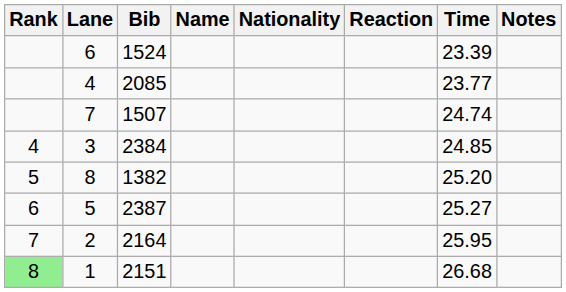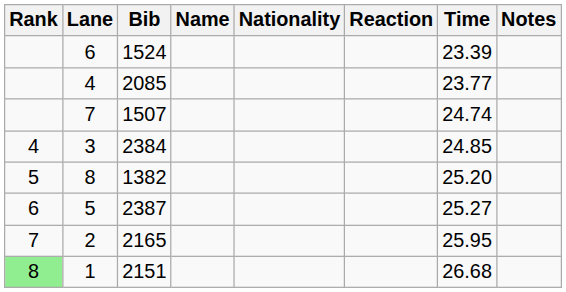2 | Bib: 2164 -> 2165
